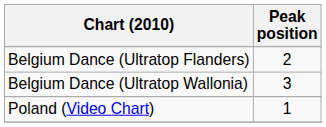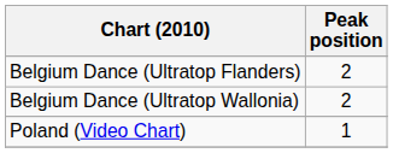Belgium Dance (Ultratop Wallonia) | Peak position: 3 -> 2
